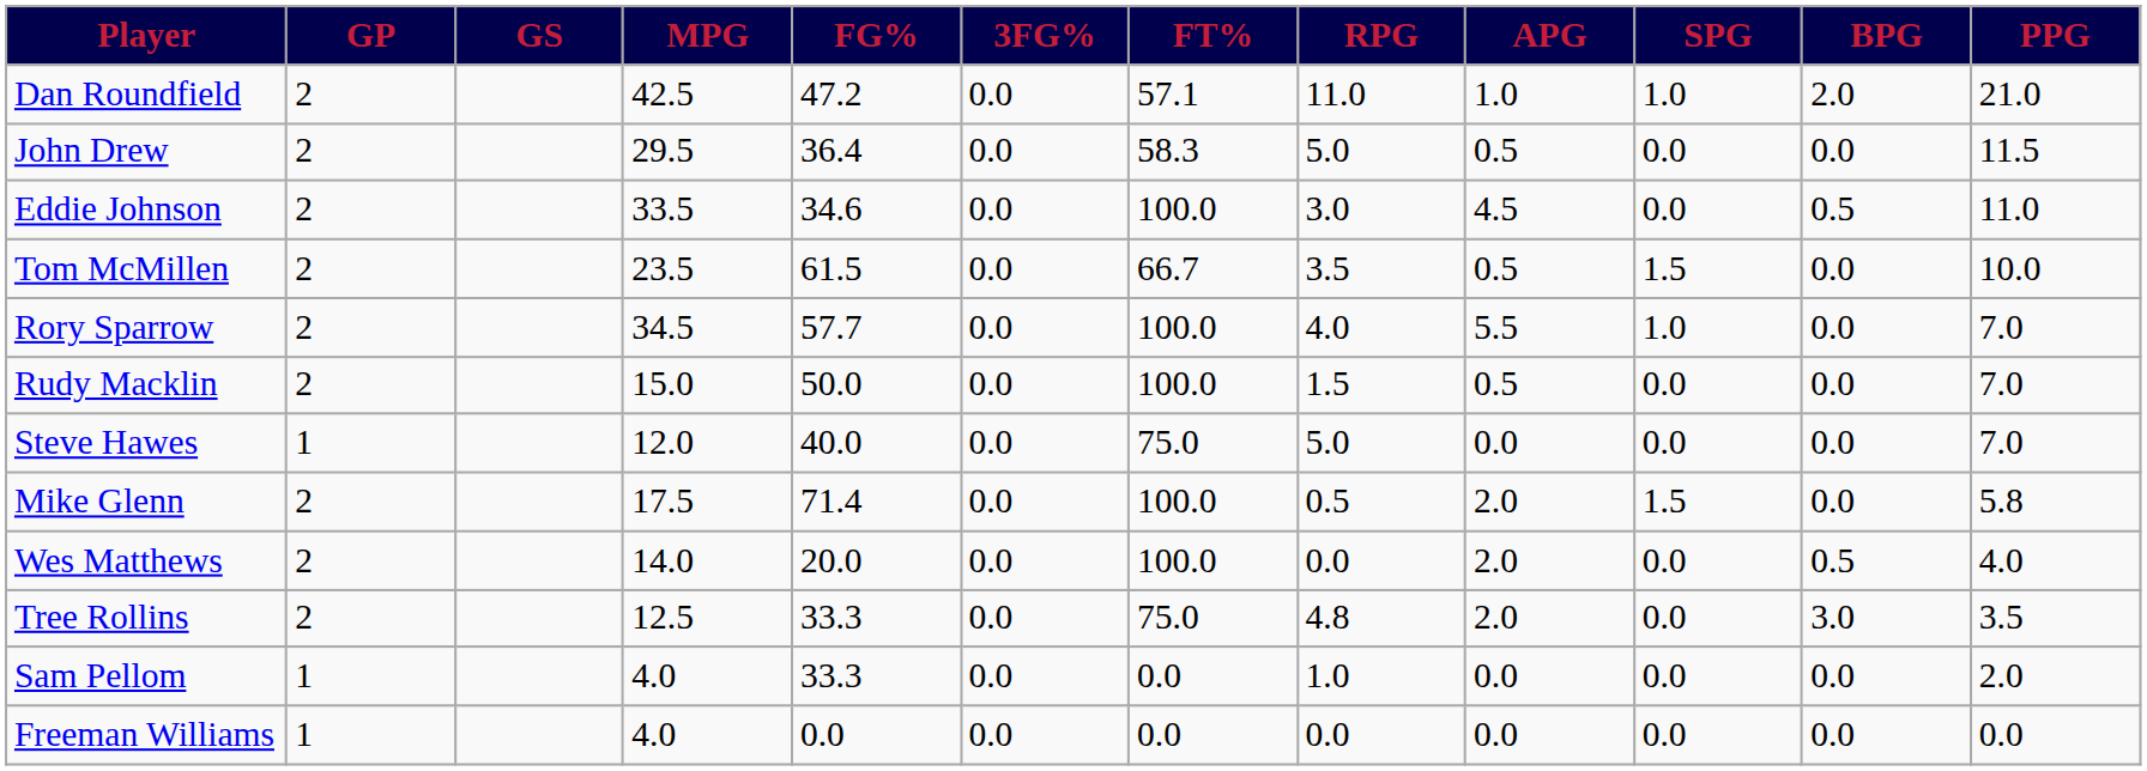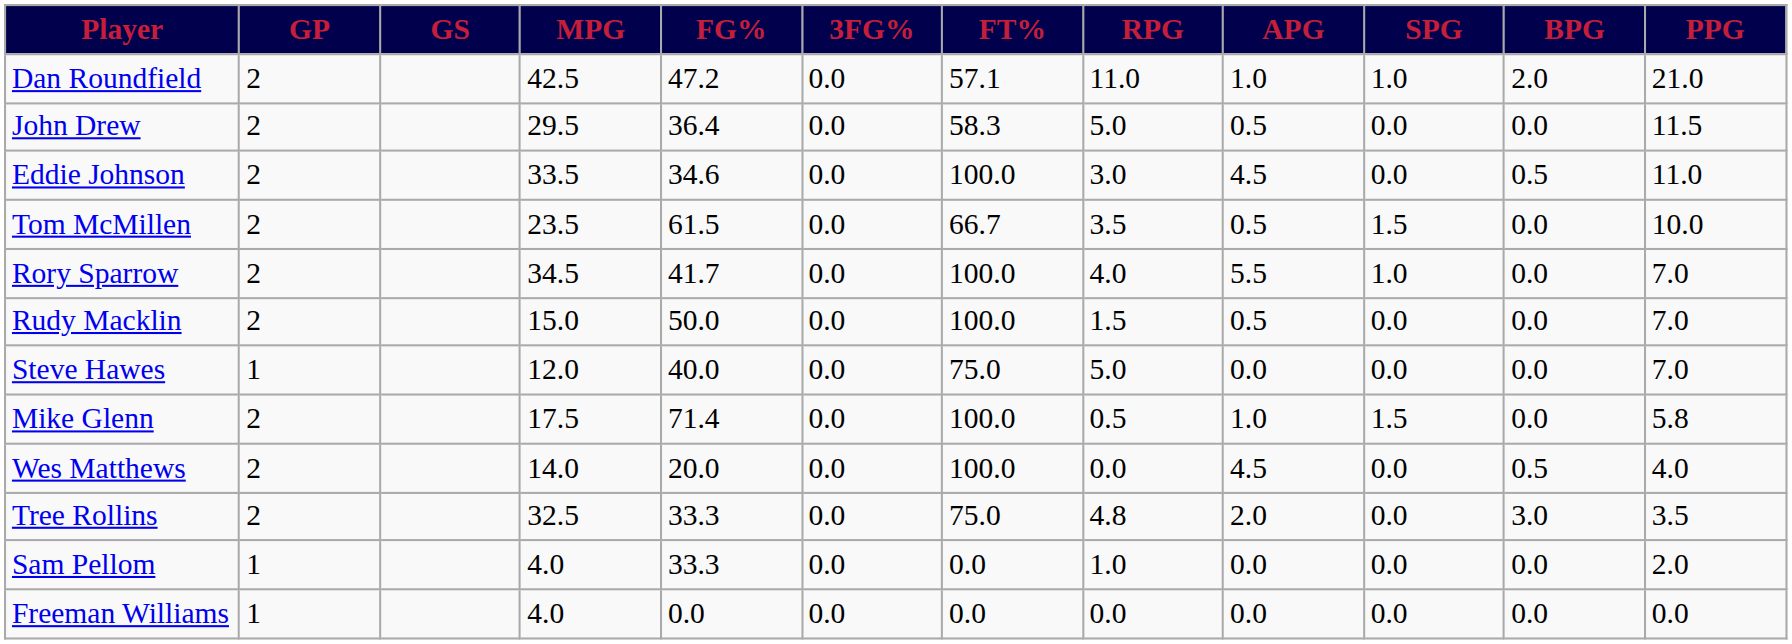Rory Sparrow | FG%: 57.7 -> 41.7
Mike Glenn | APG: 2.0 -> 1.0
Wes Matthews | APG: 2.0 -> 4.5
Tree Rollins | MPG: 12.5 -> 32.5
